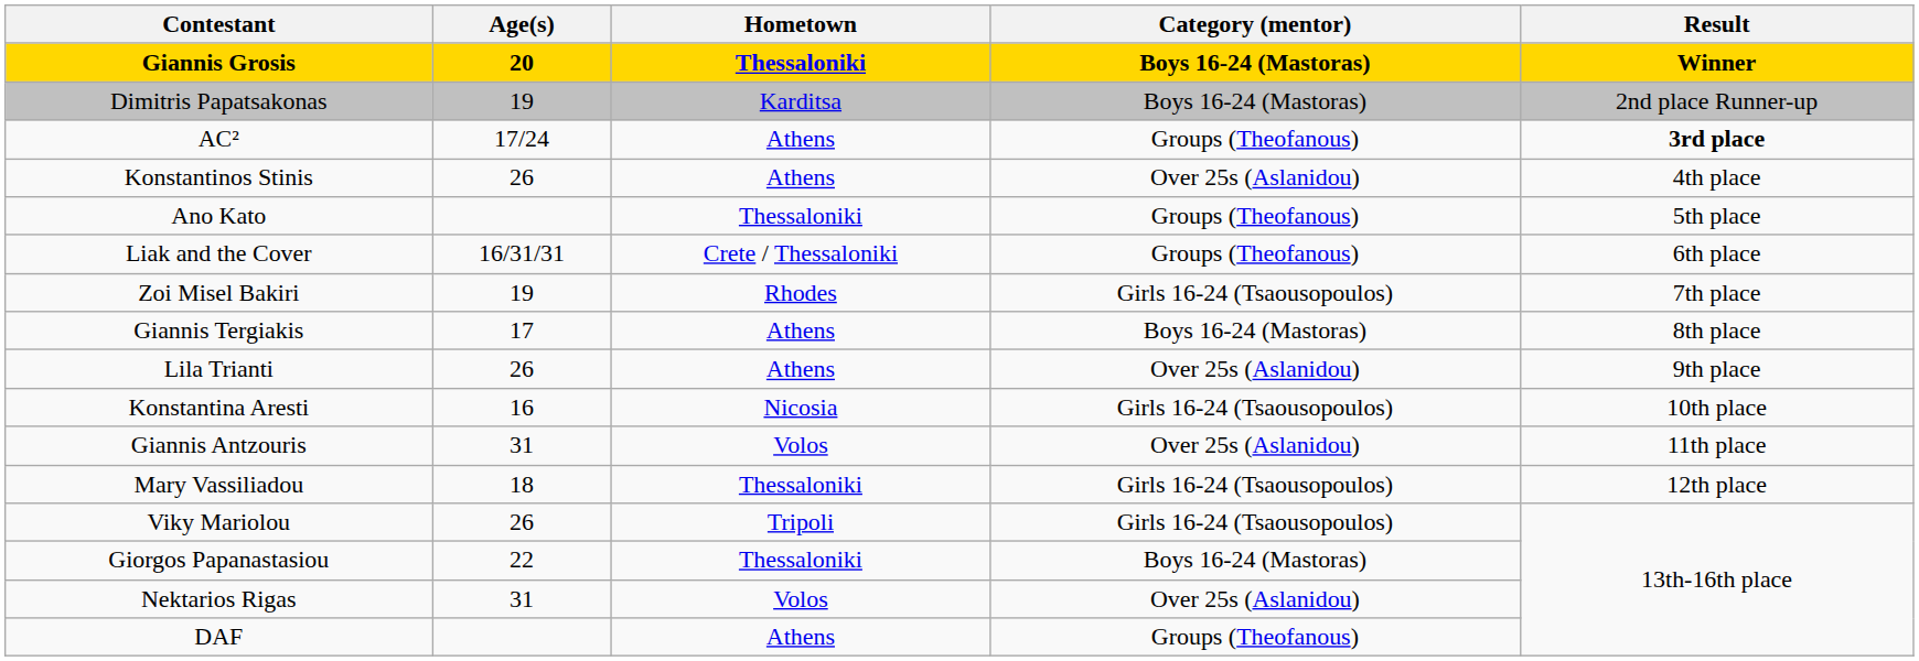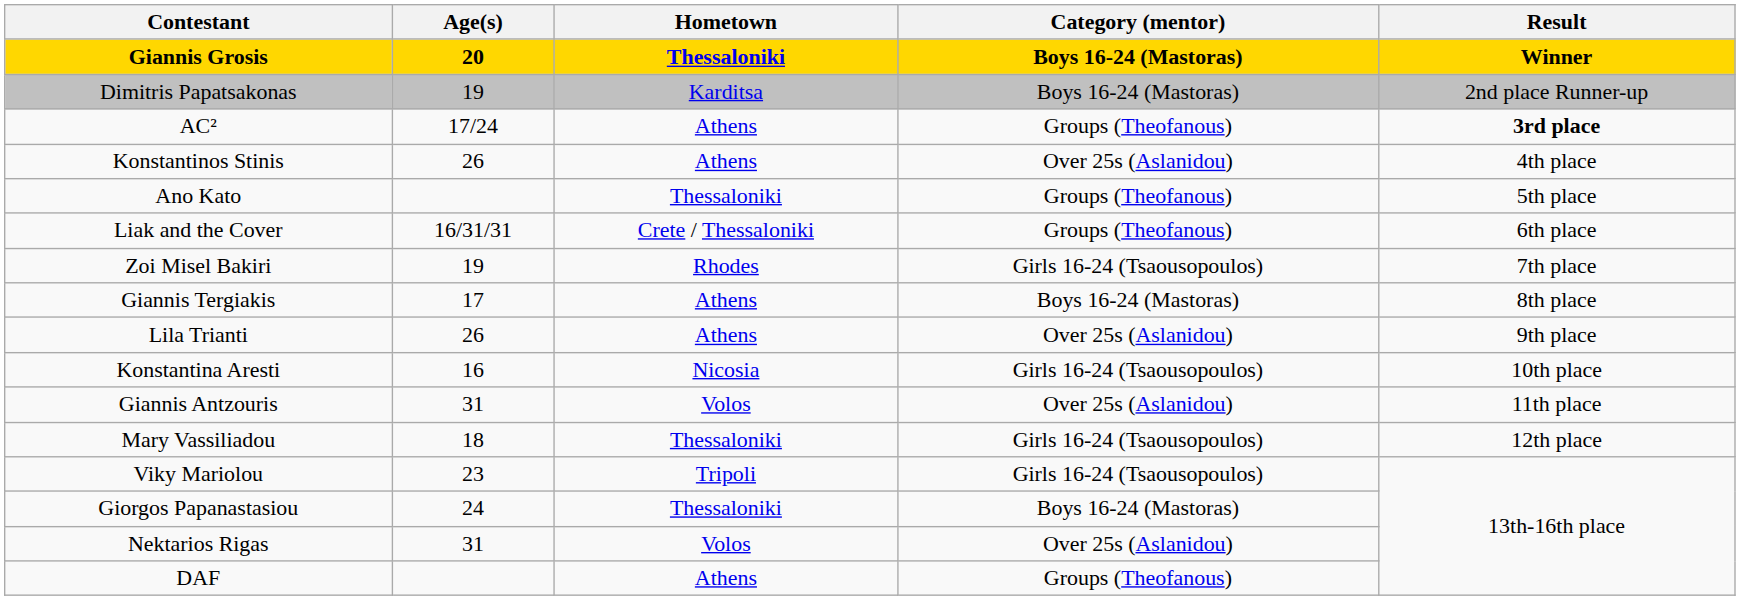Viky Mariolou | Age(s): 26 -> 23
Giorgos Papanastasiou | Age(s): 22 -> 24
